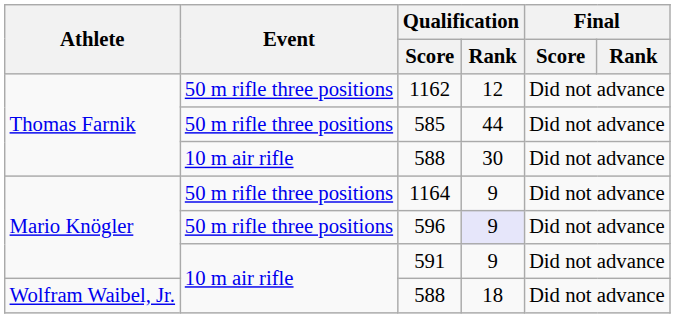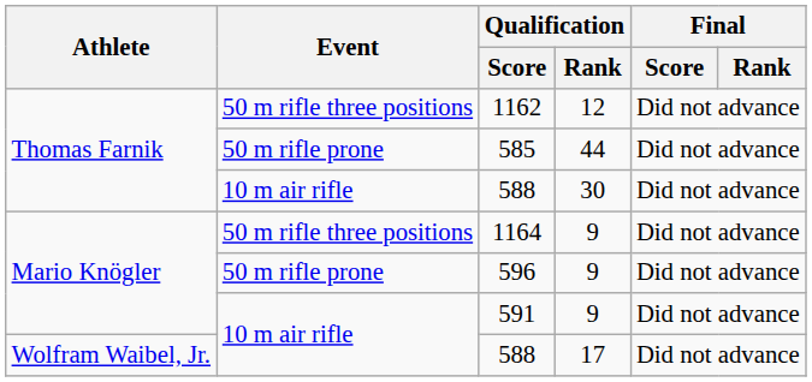585 | Event: 50 m rifle three positions -> 50 m rifle prone
596 | Event: 50 m rifle three positions -> 50 m rifle prone
596 | Qualification / Rank: lavender background -> no background
Wolfram Waibel, Jr. / 588 | Qualification / Rank: 18 -> 17
